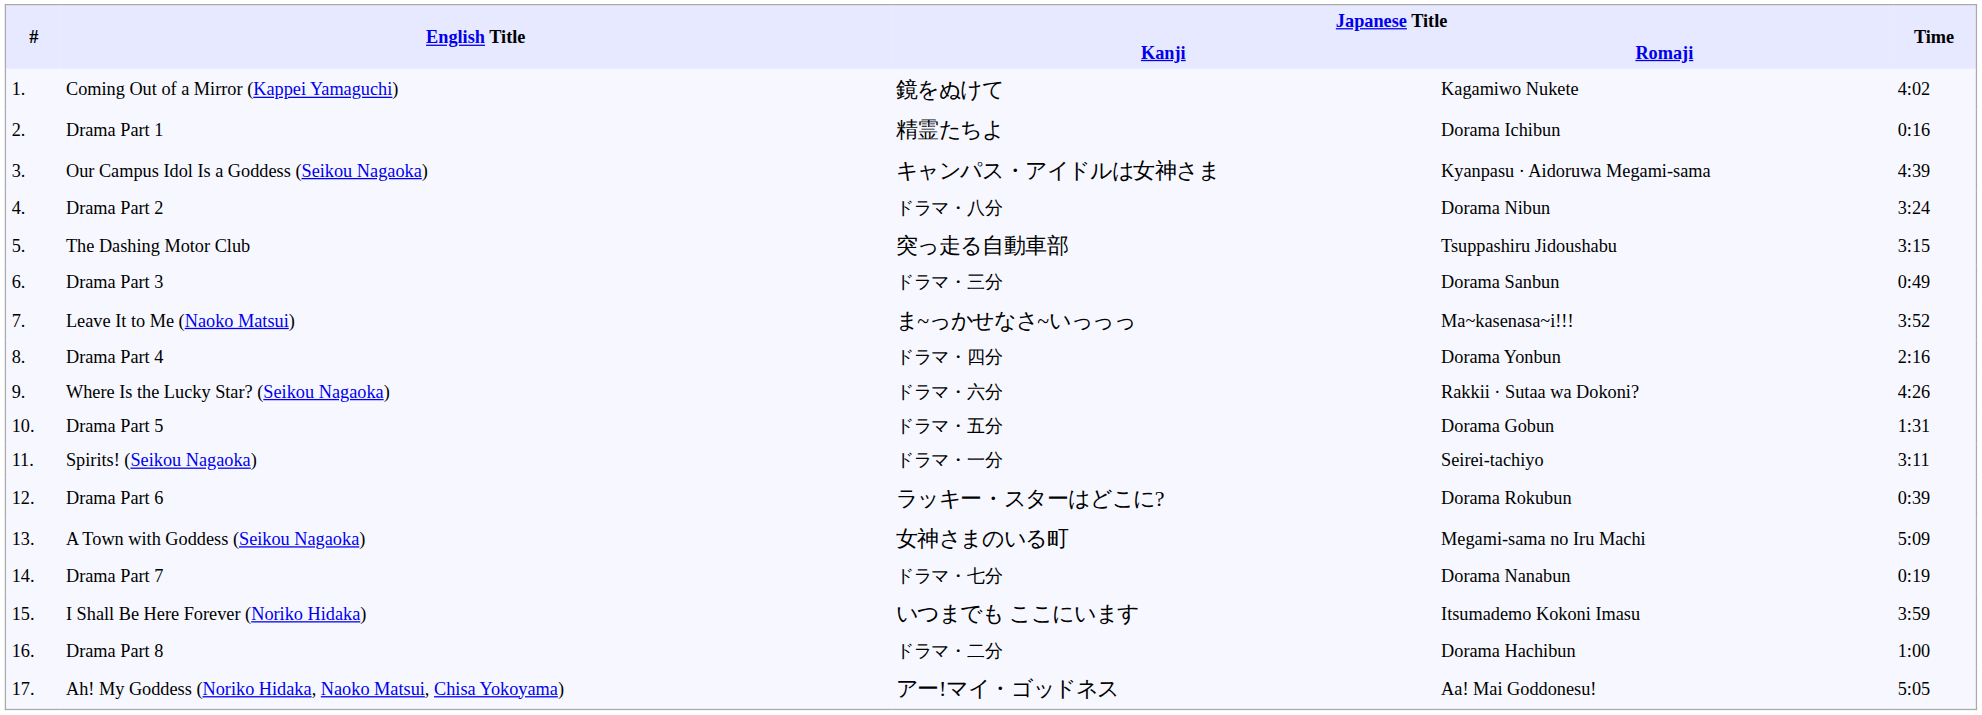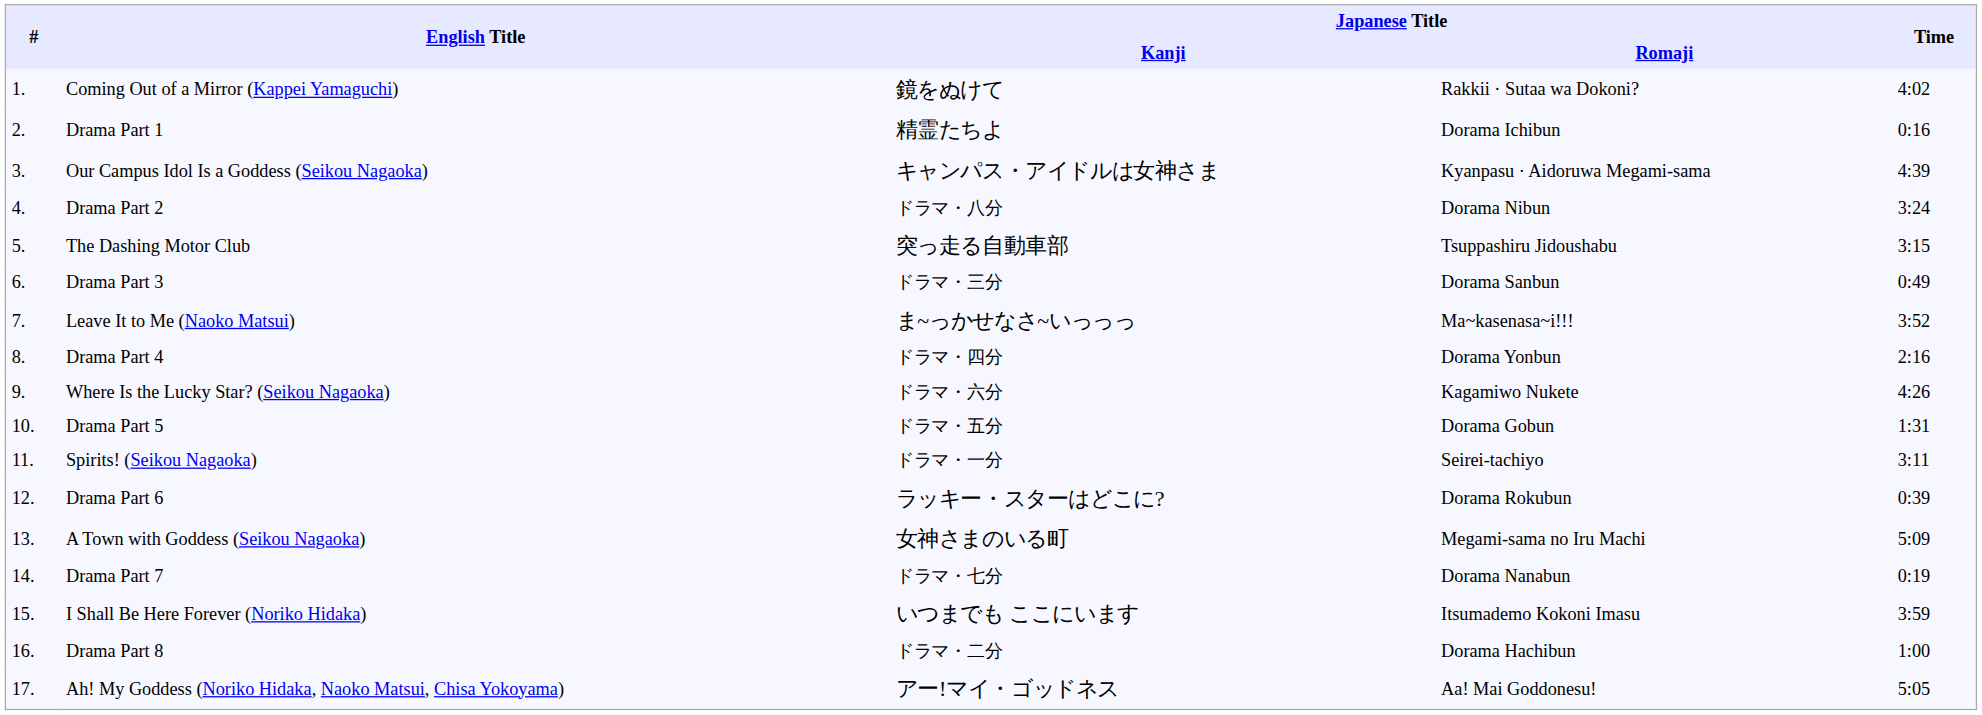Coming Out of a Mirror (Kappei Yamaguchi) | Japanese Title / Romaji: Kagamiwo Nukete -> Rakkii · Sutaa wa Dokoni?
Where Is the Lucky Star? (Seikou Nagaoka) | Japanese Title / Romaji: Rakkii · Sutaa wa Dokoni? -> Kagamiwo Nukete
